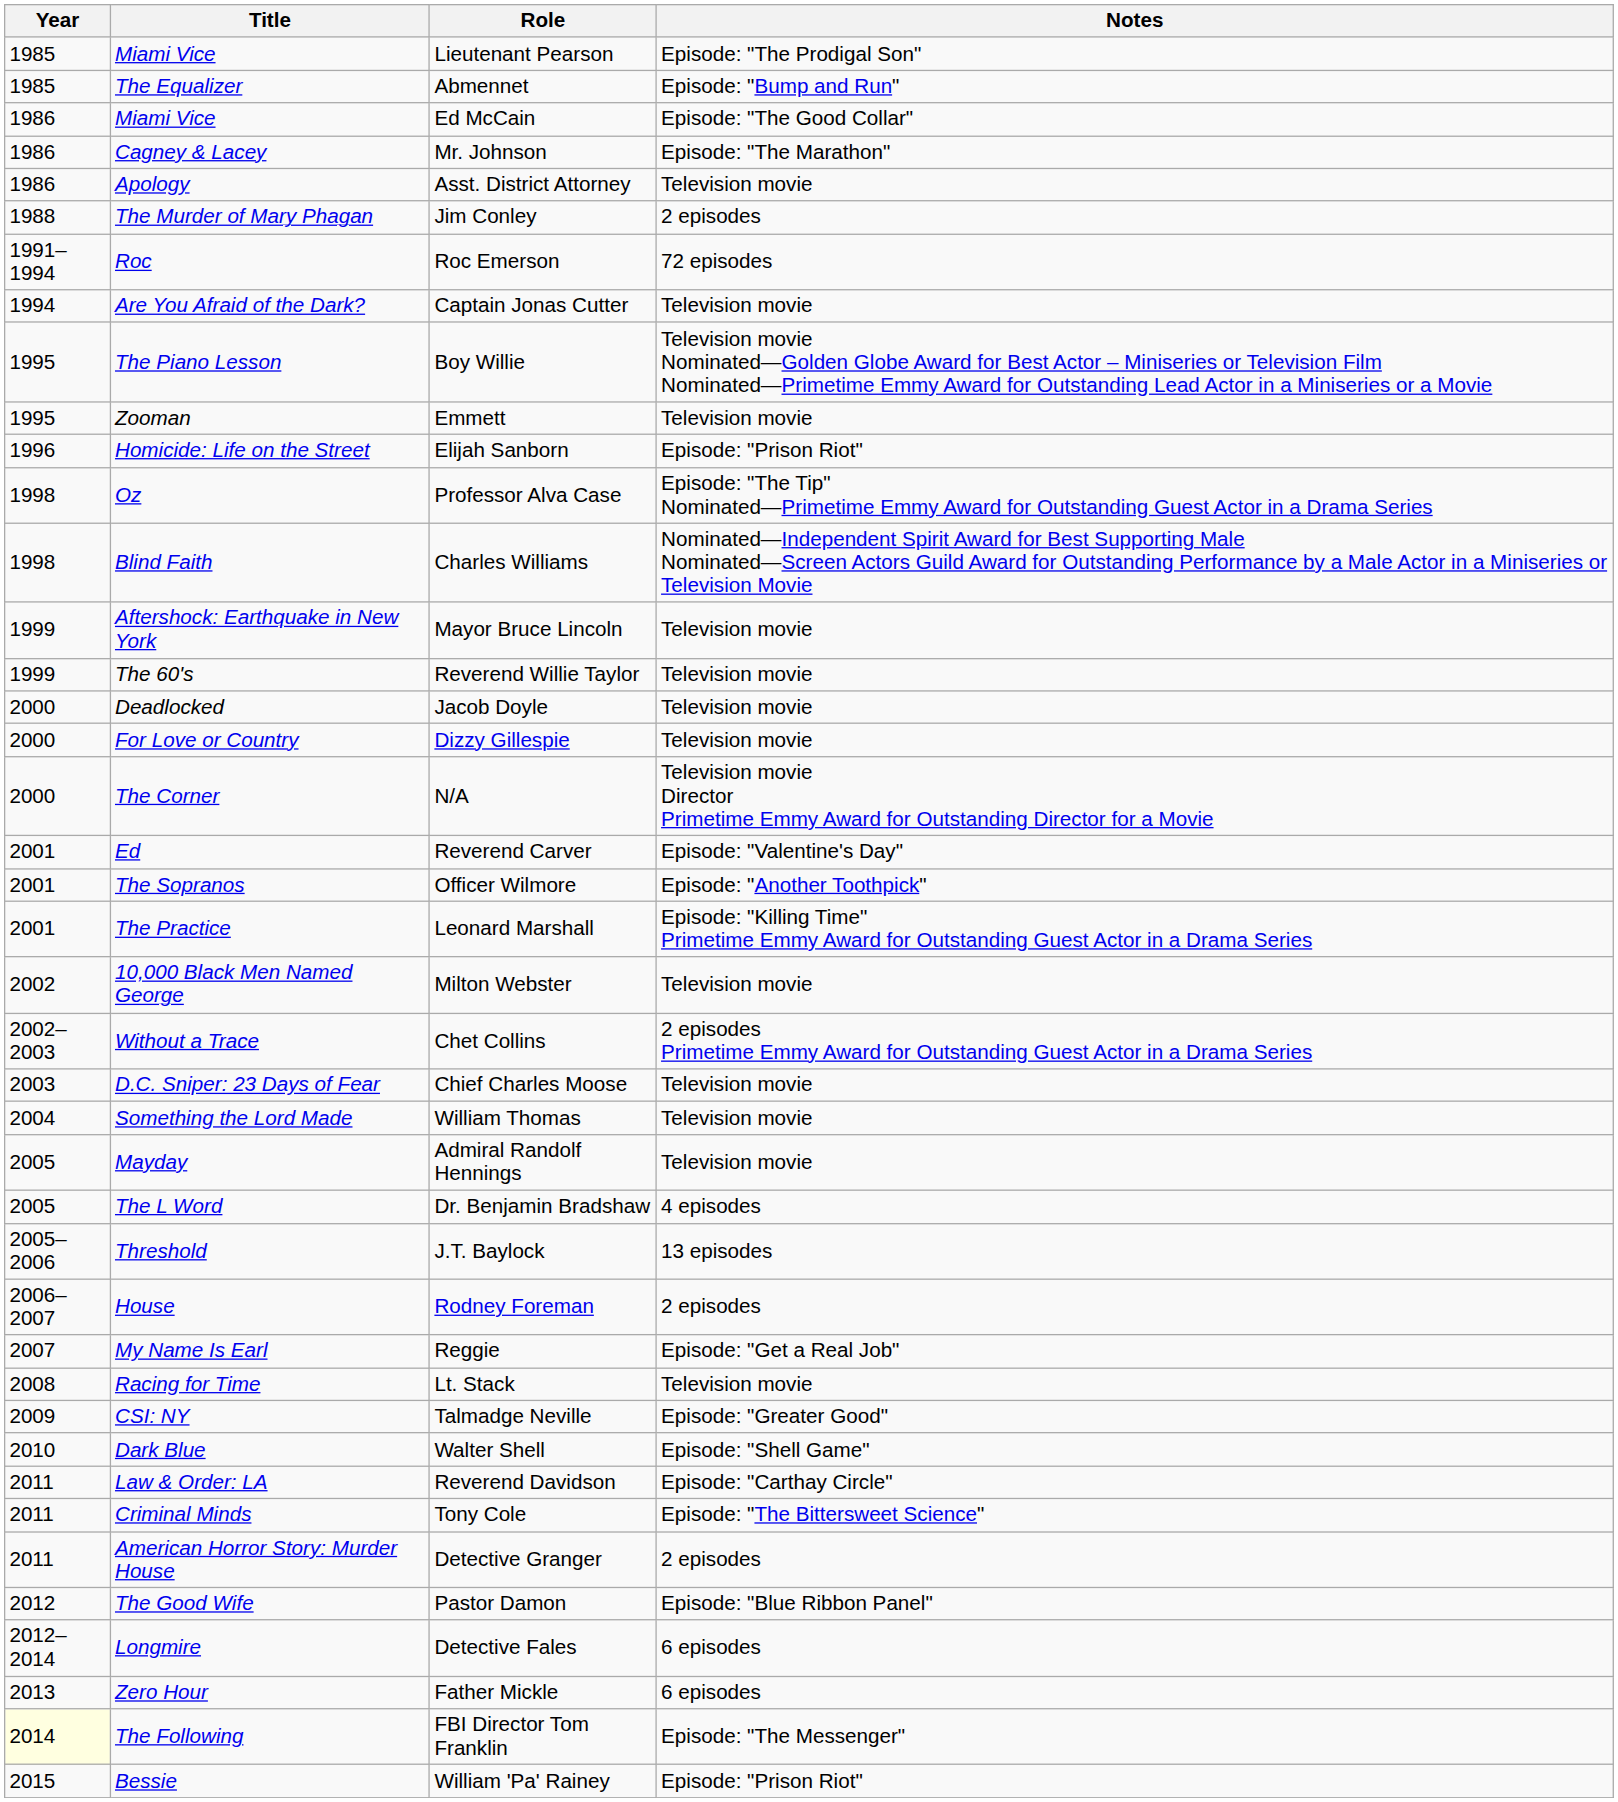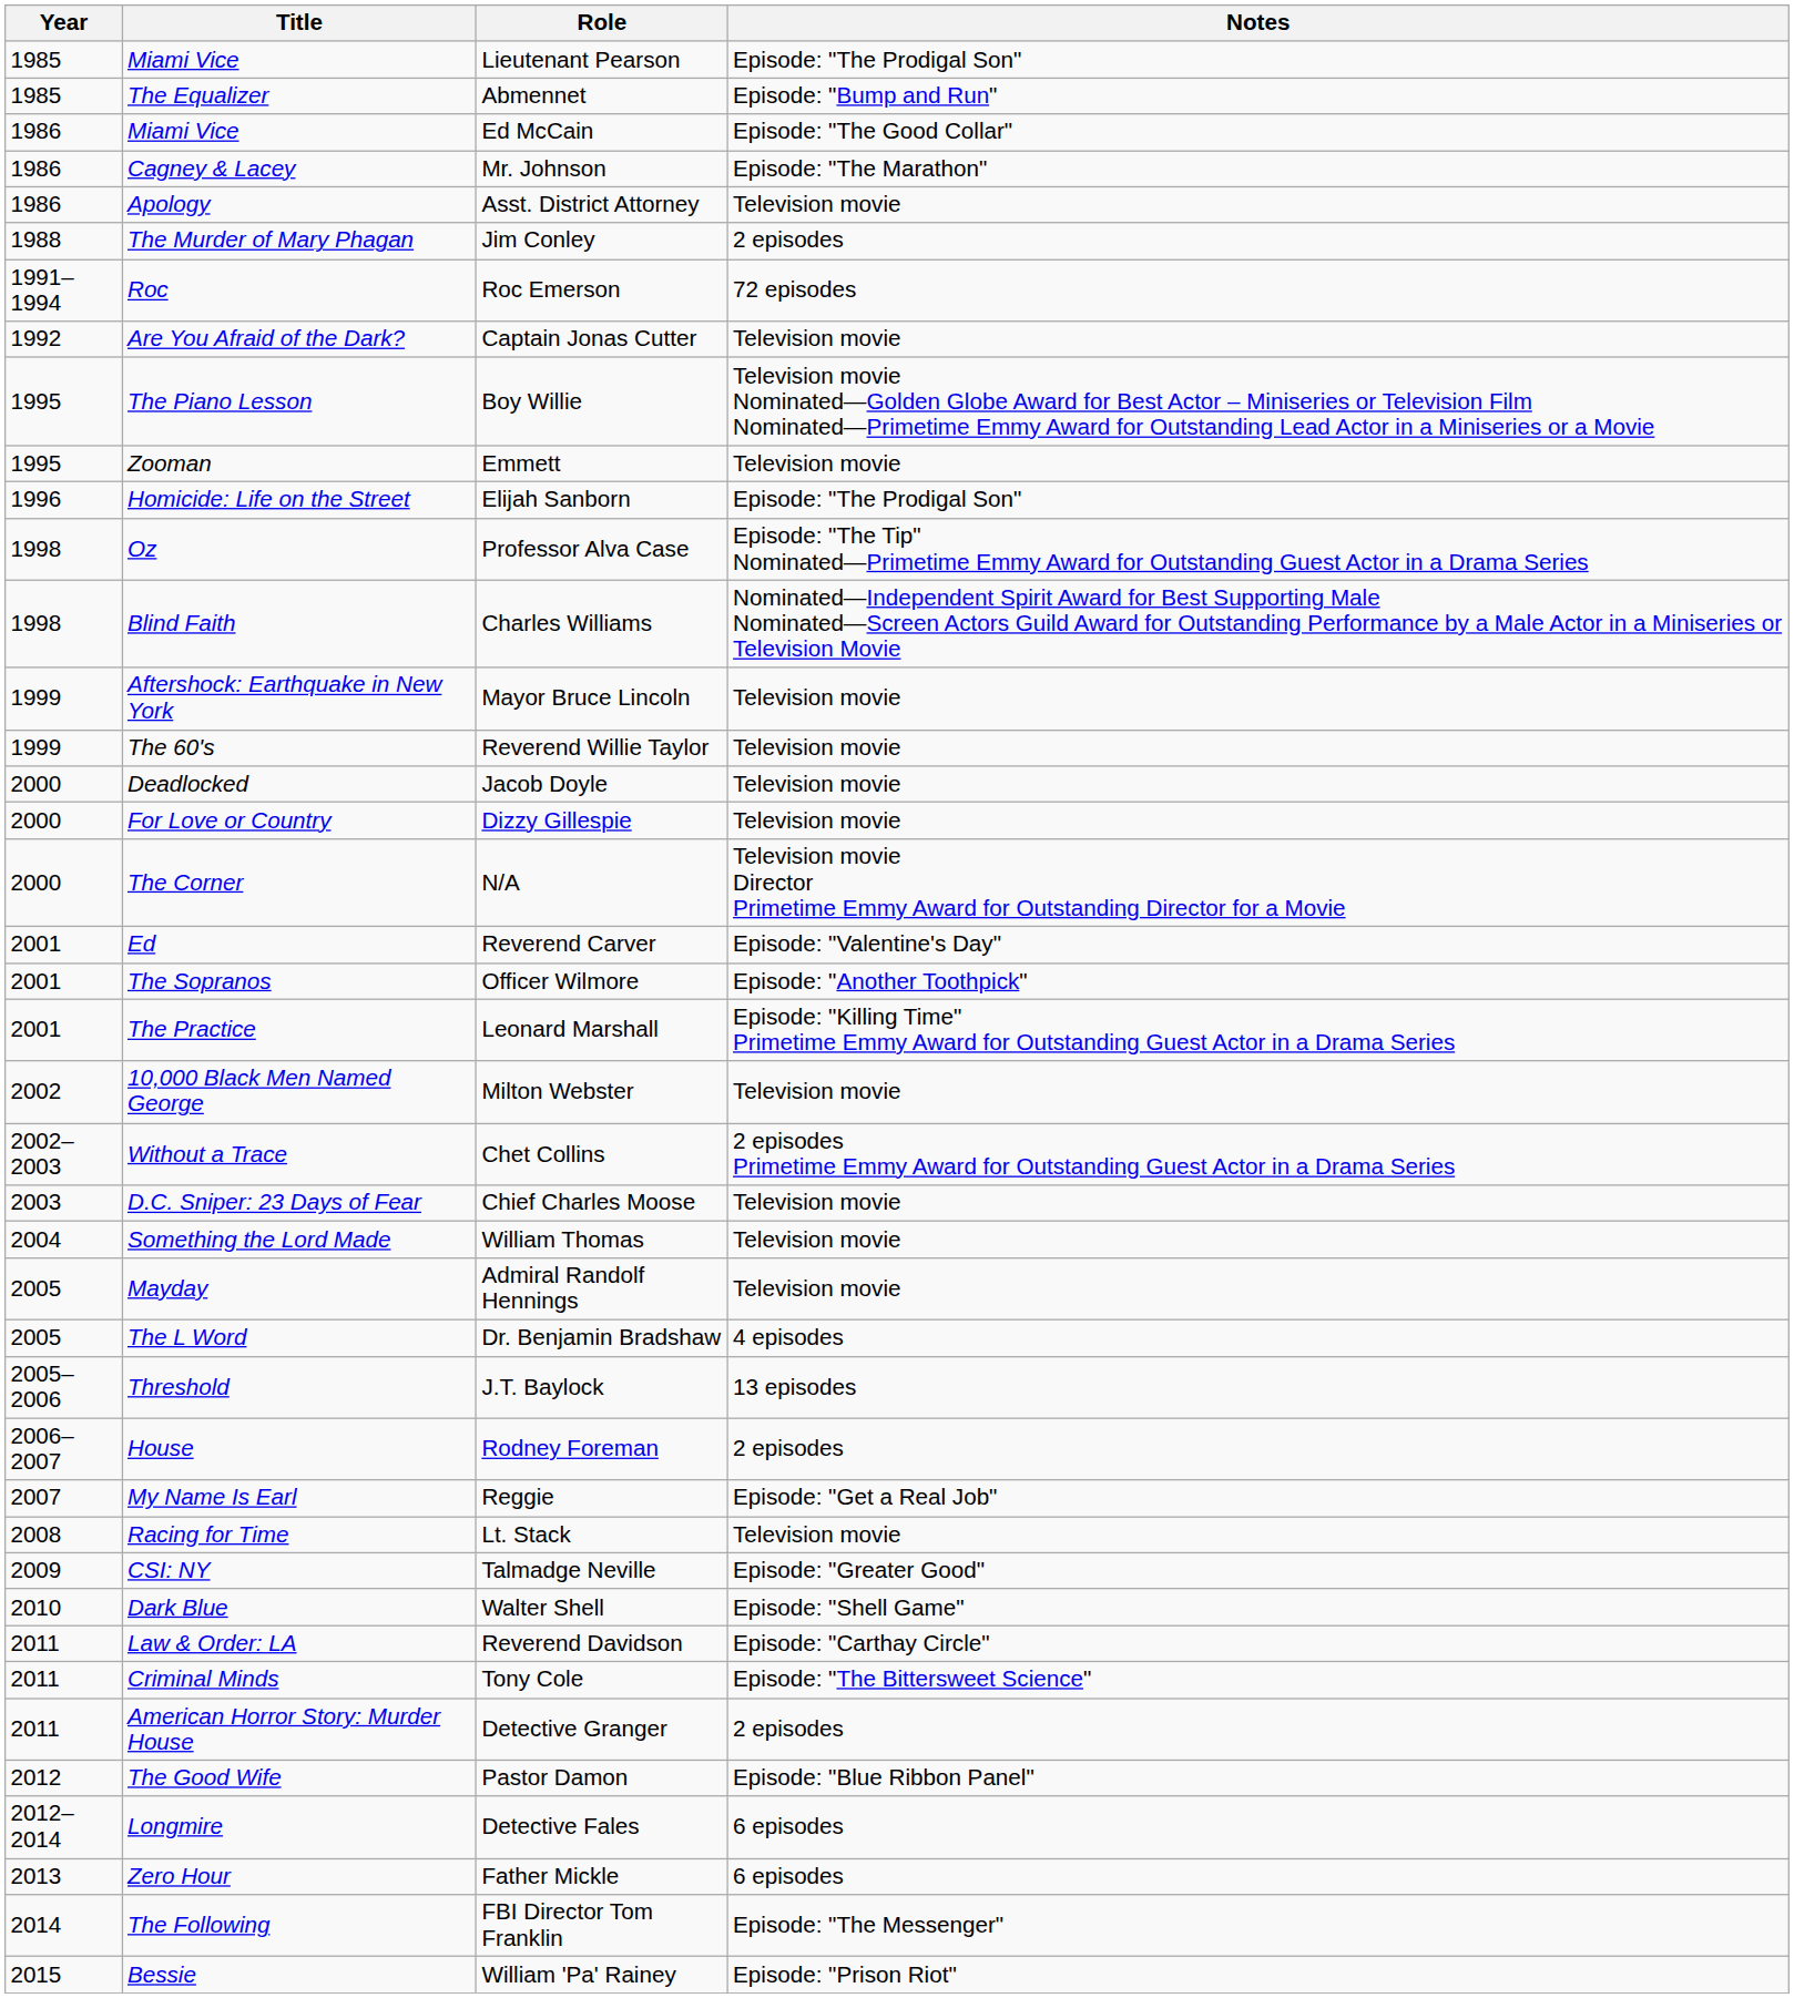Captain Jonas Cutter | Year: 1994 -> 1992
Elijah Sanborn | Notes: Episode: "Prison Riot" -> Episode: "The Prodigal Son"
FBI Director Tom Franklin | Year: lightyellow background -> no background
